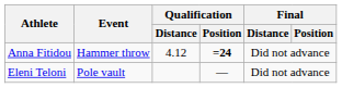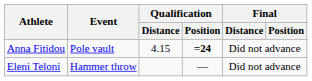Anna Fitidou | Event: Hammer throw -> Pole vault
Anna Fitidou | Qualification / Distance: 4.12 -> 4.15
Eleni Teloni | Event: Pole vault -> Hammer throw
